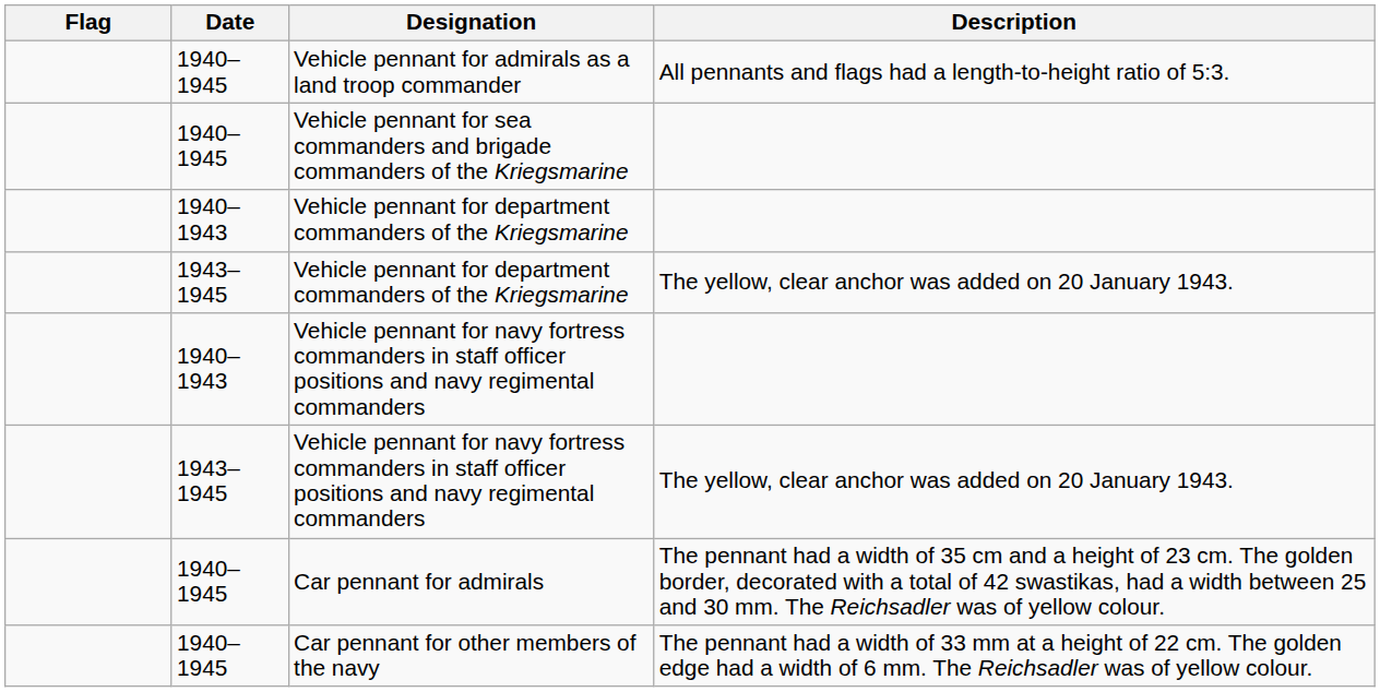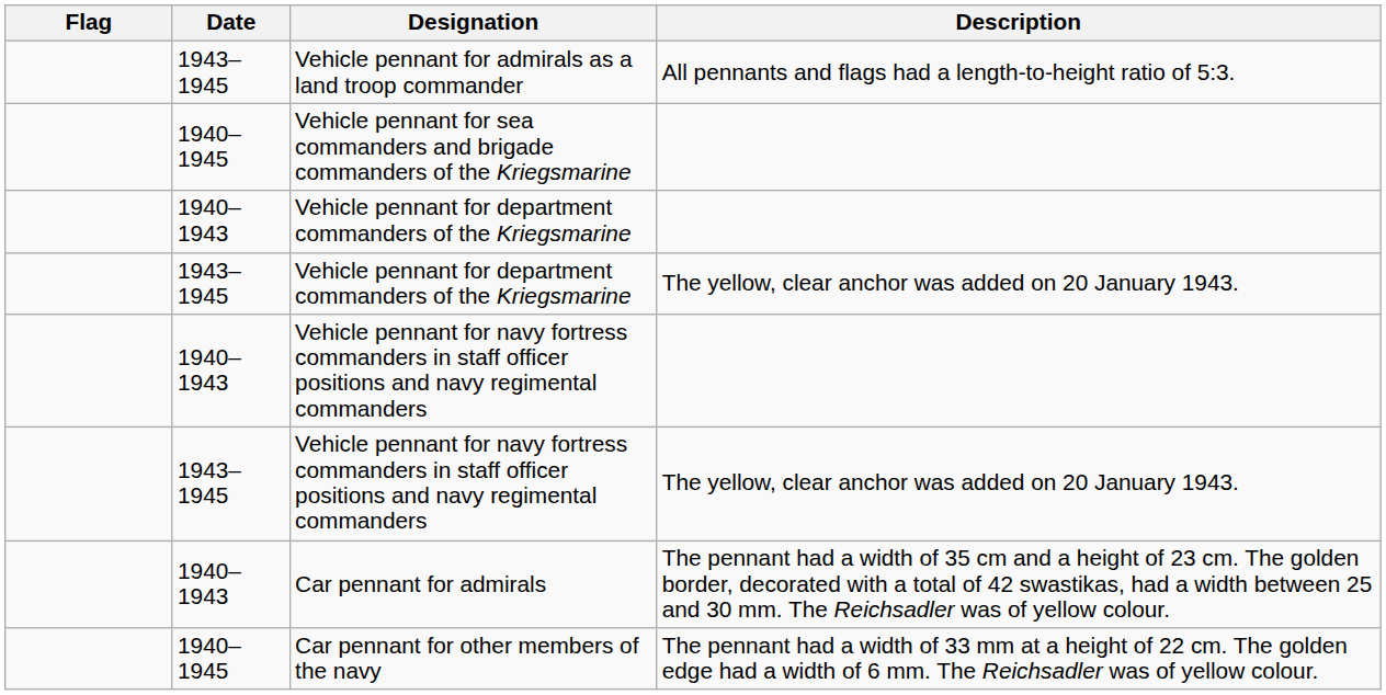Vehicle pennant for admirals as a land troop commander | Date: 1940–1945 -> 1943–1945
Car pennant for admirals | Date: 1940–1945 -> 1940–1943
